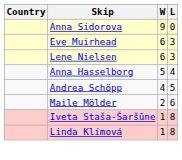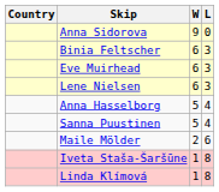+ row: Binia Feltscher | 6 | 3
+ row: Sanna Puustinen | 5 | 4
- row: Andrea Schöpp | 4 | 5
